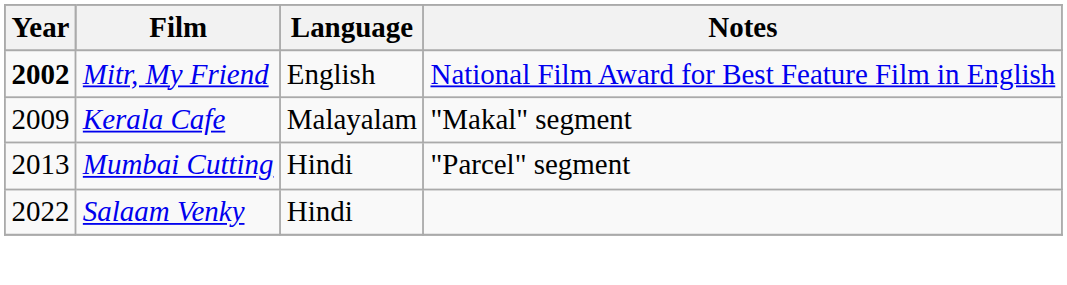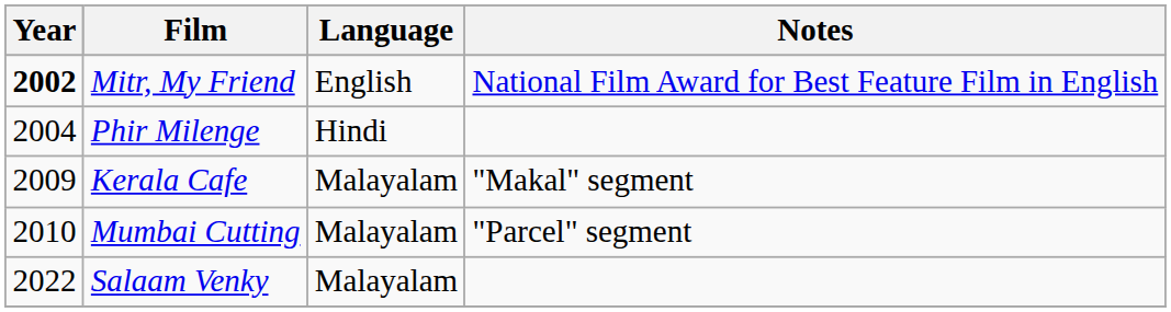+ row: 2004 | Phir Milenge | Hindi
Mumbai Cutting | Year: 2013 -> 2010
Mumbai Cutting | Language: Hindi -> Malayalam
Salaam Venky | Language: Hindi -> Malayalam
